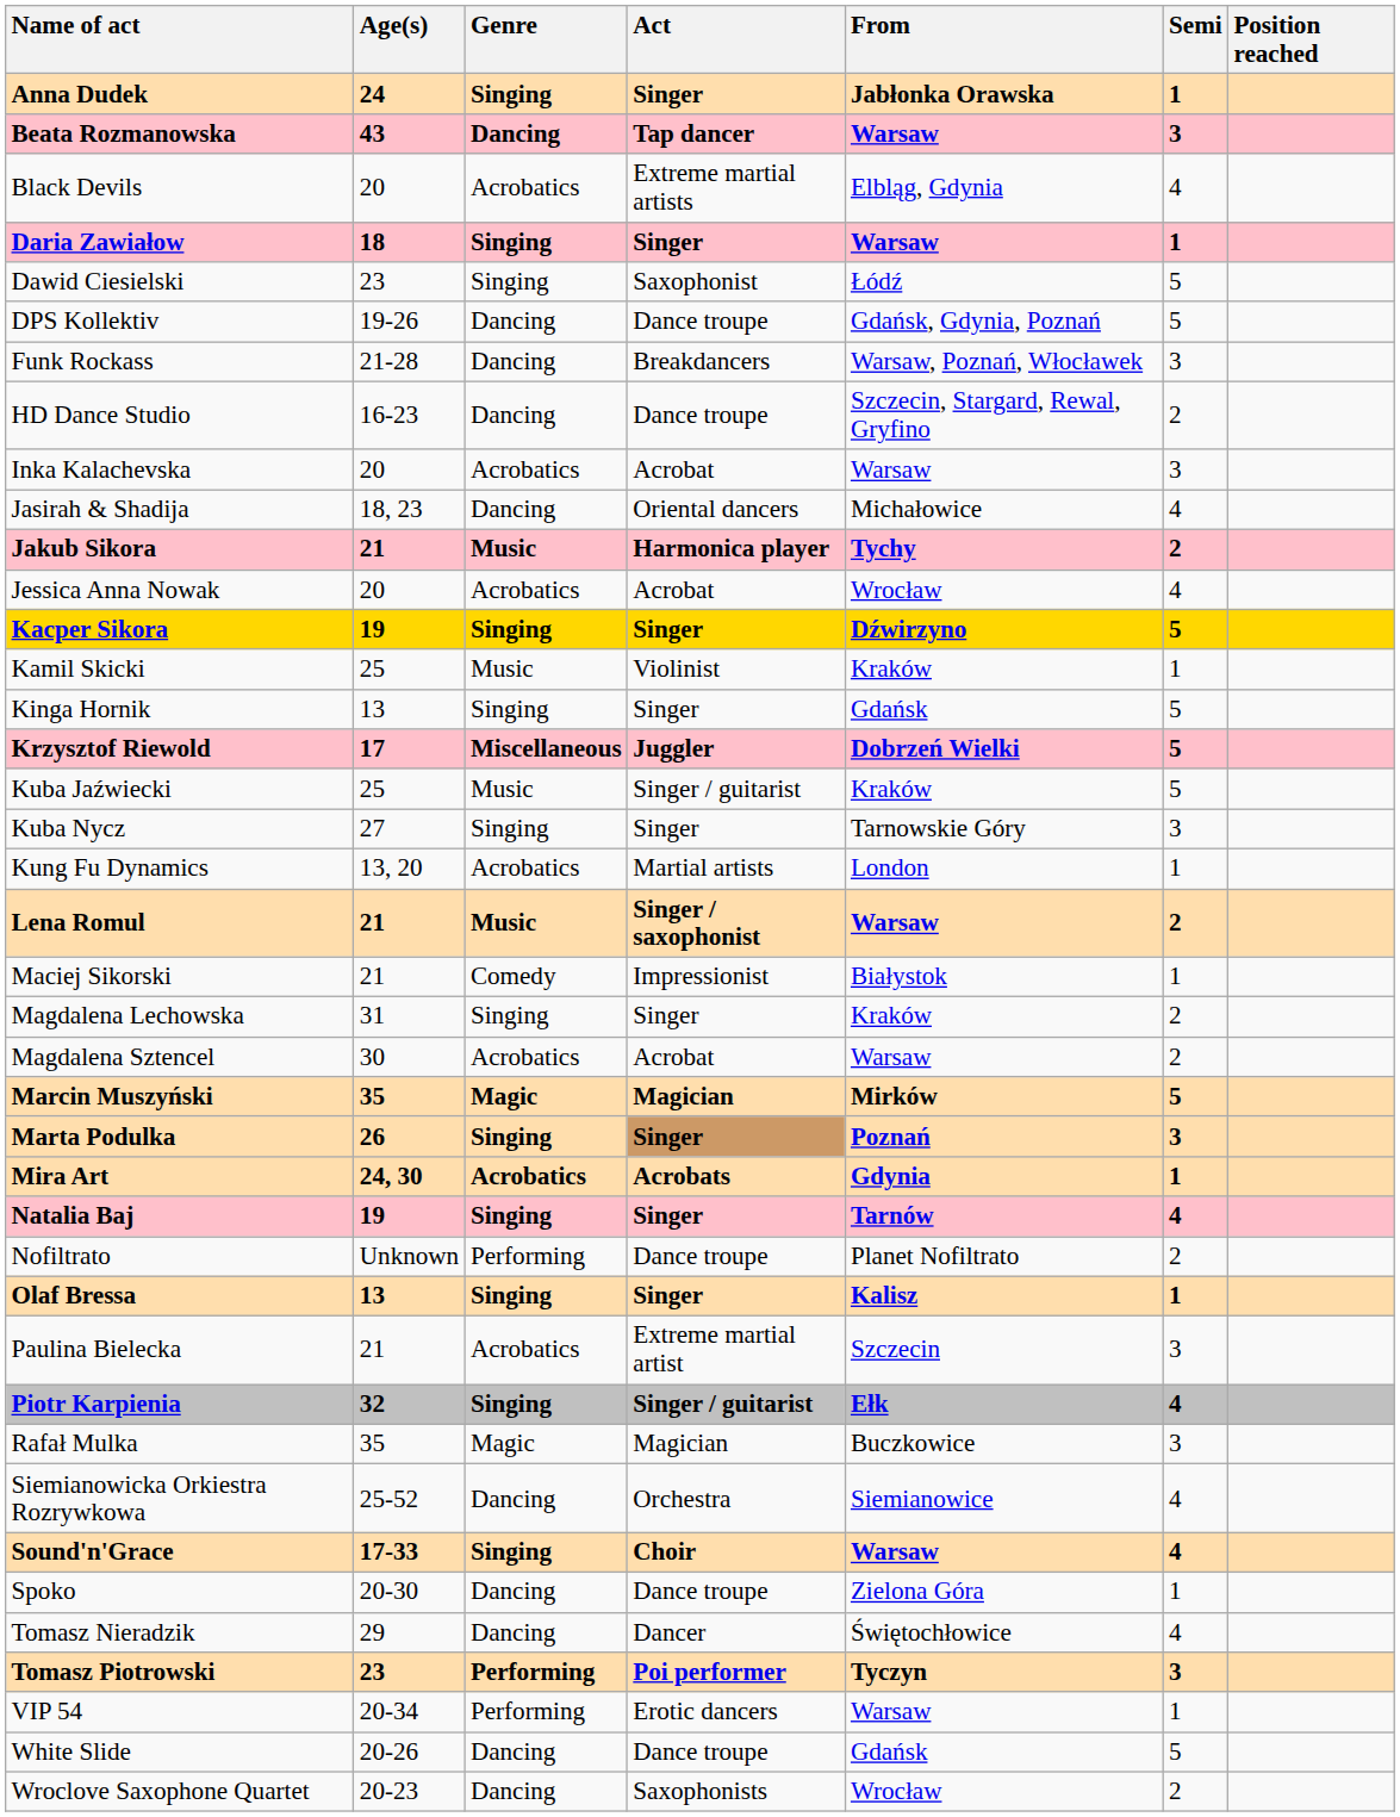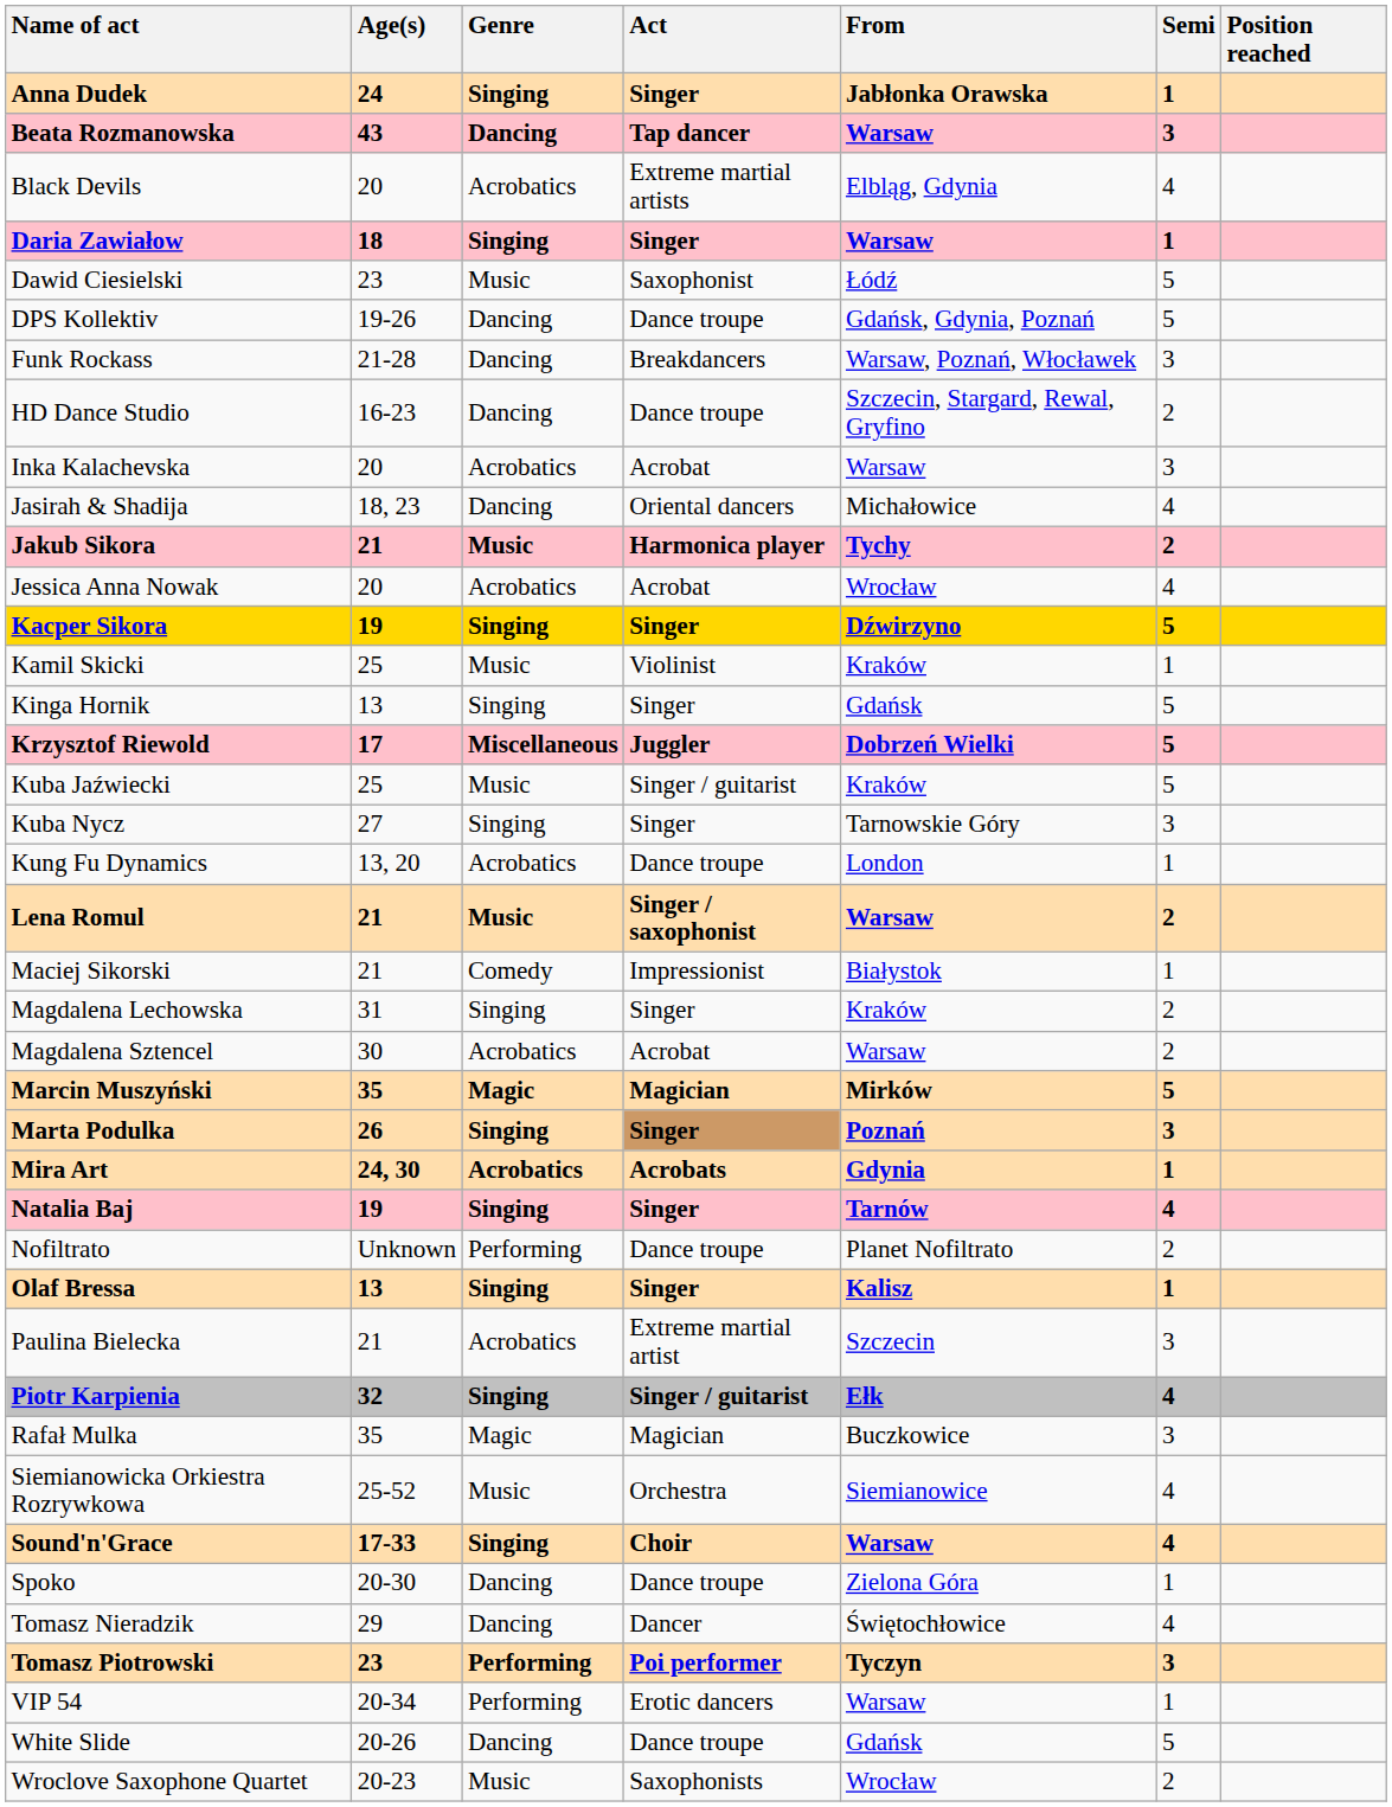Dawid Ciesielski | Genre: Singing -> Music
Kung Fu Dynamics | Act: Martial artists -> Dance troupe
Siemianowicka Orkiestra Rozrywkowa | Genre: Dancing -> Music
Wroclove Saxophone Quartet | Genre: Dancing -> Music
